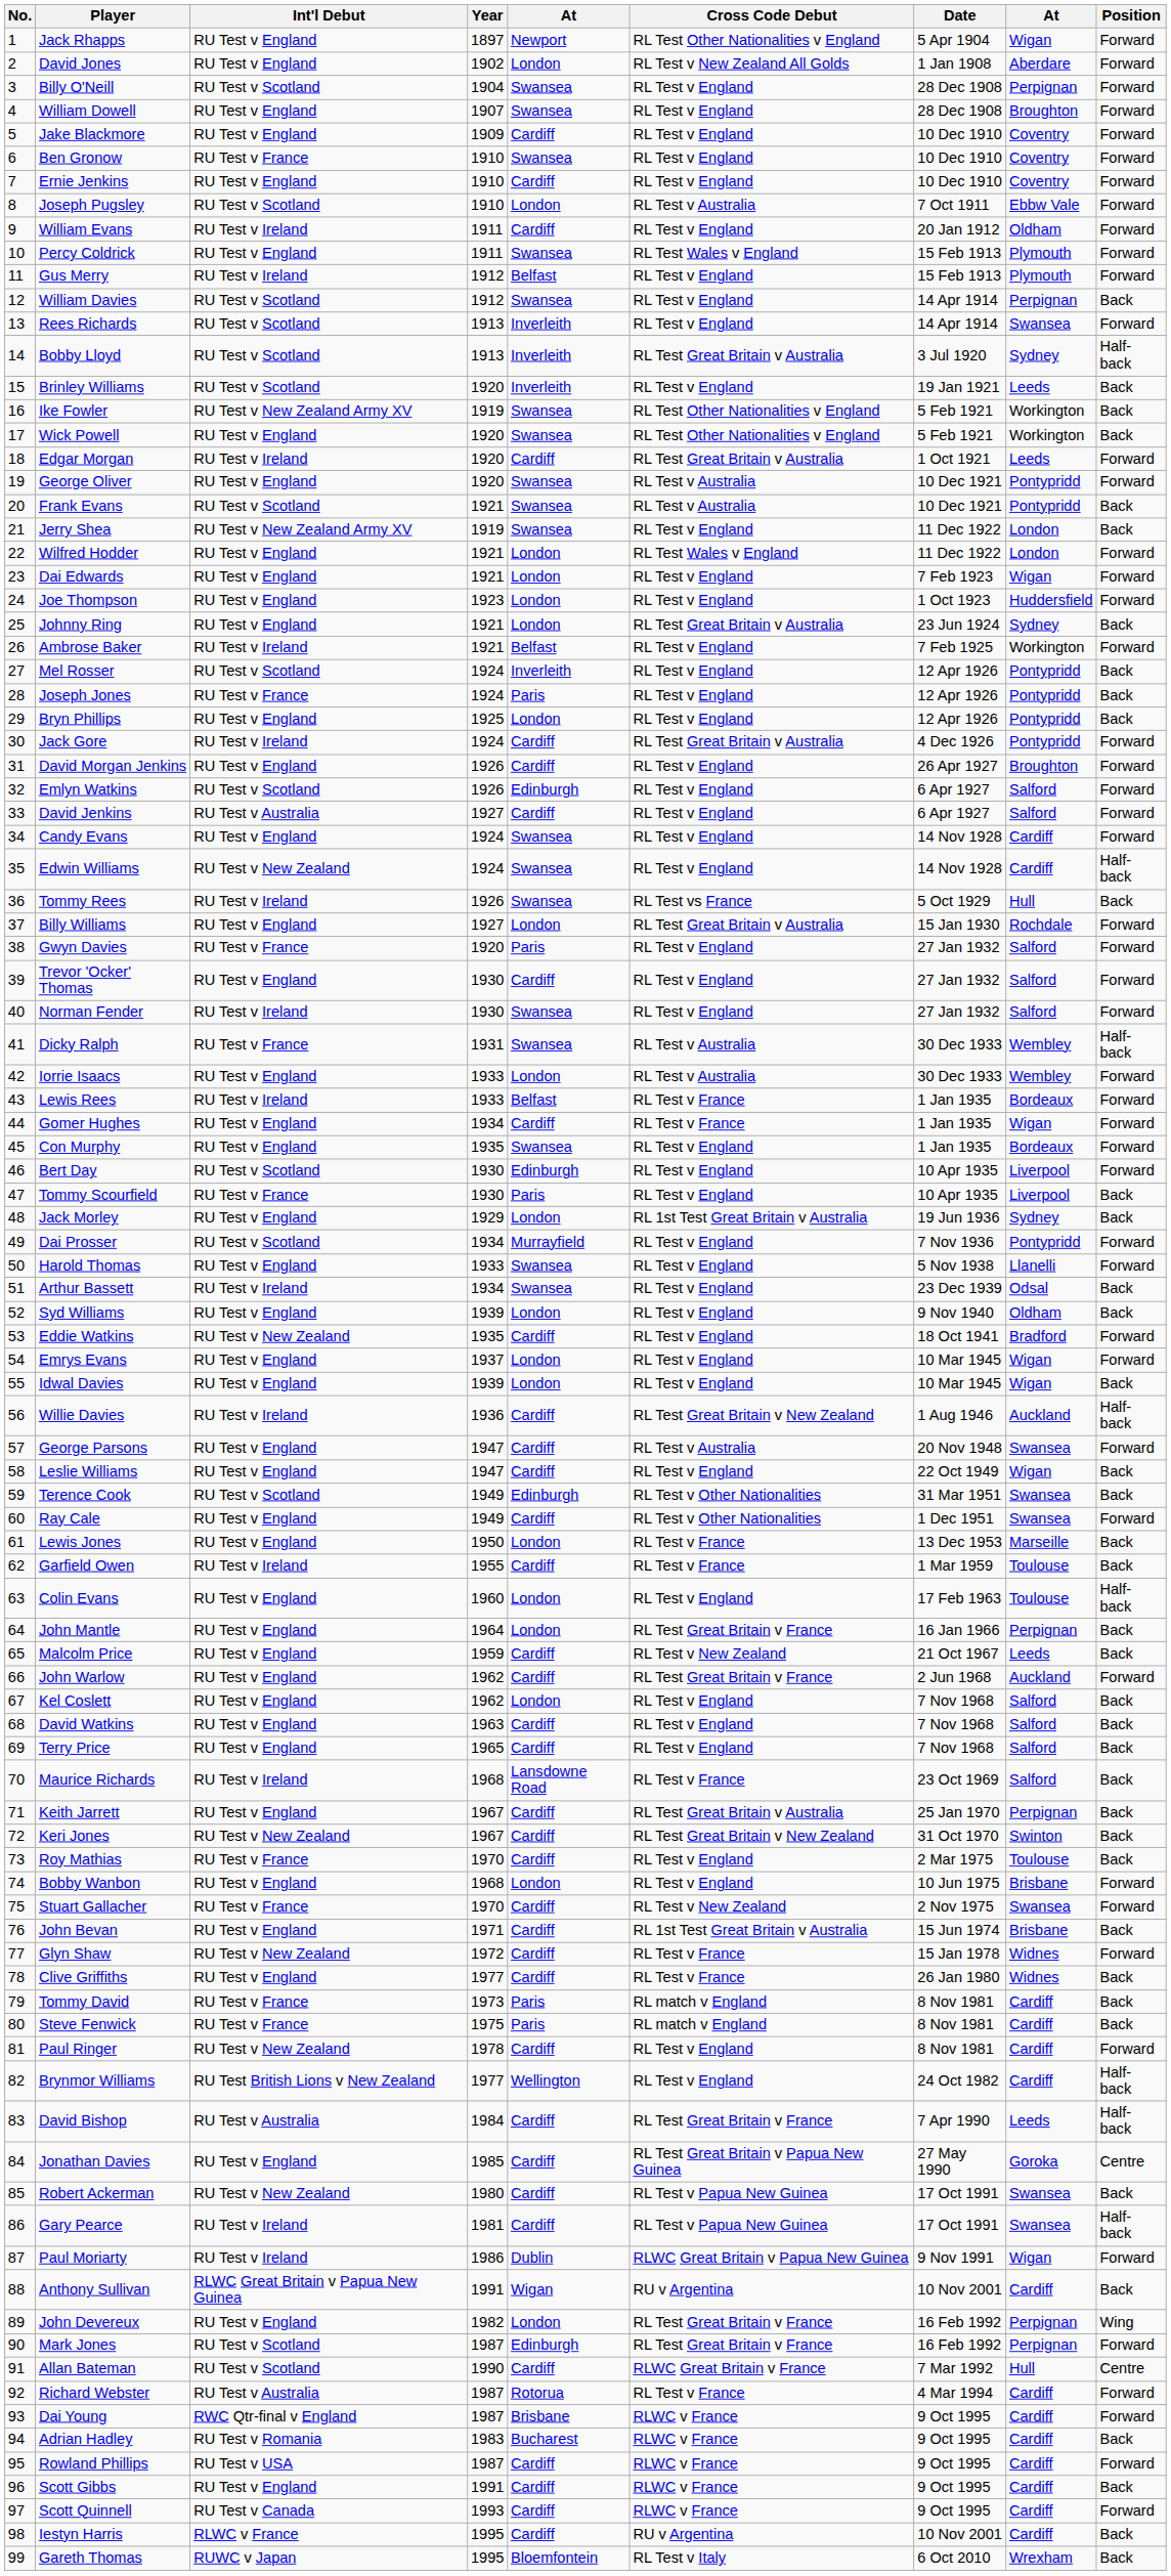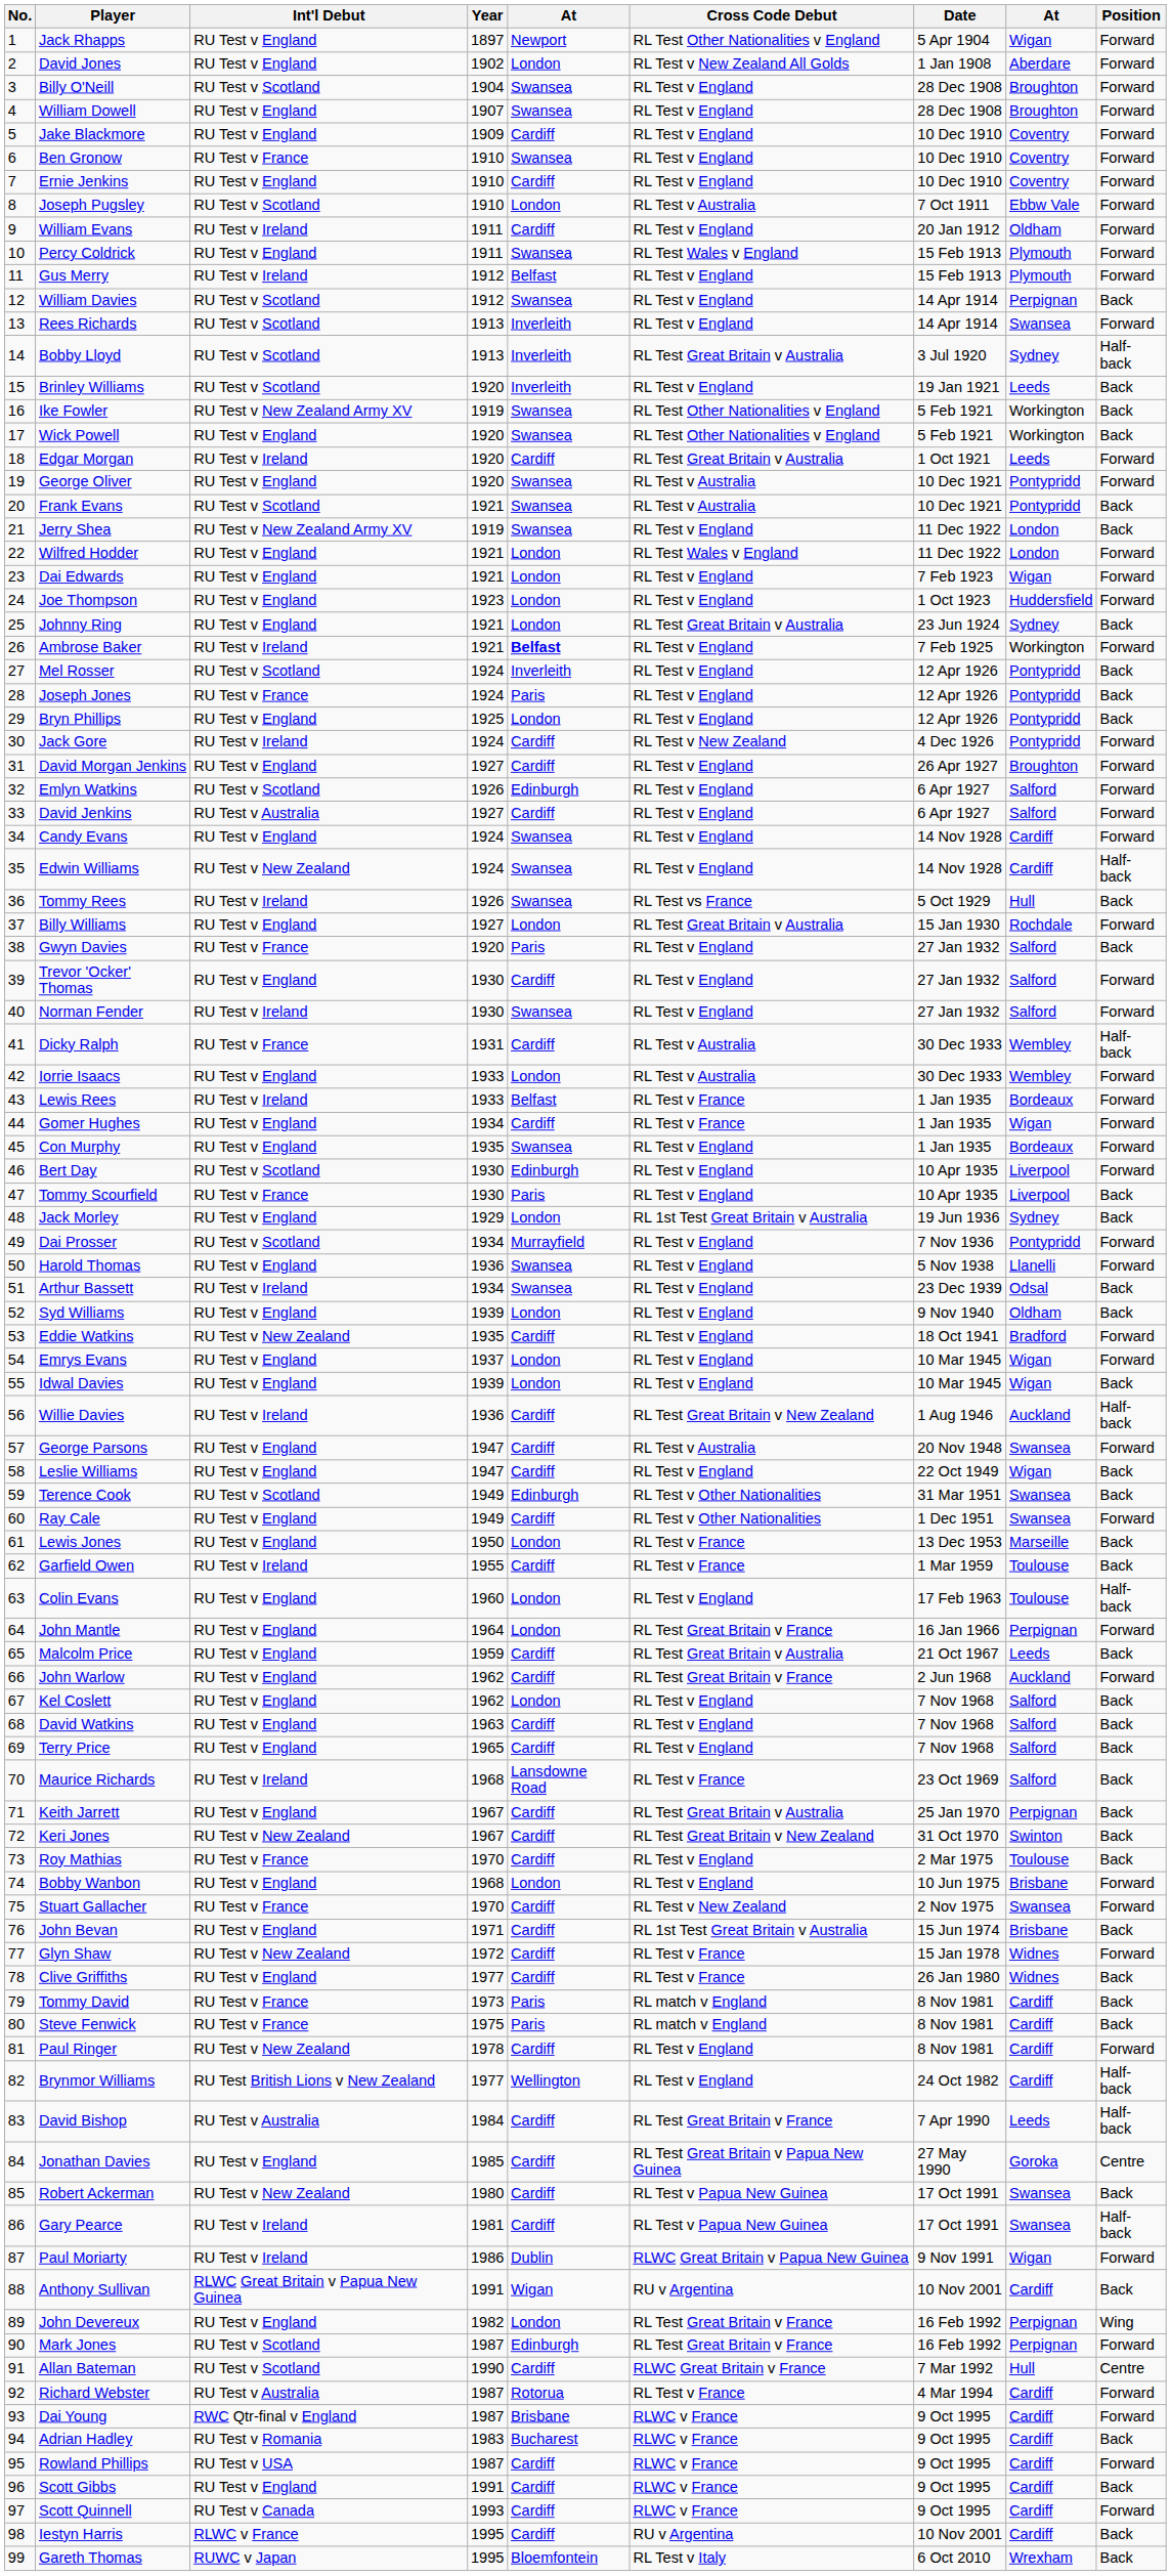Billy O'Neill | column 8: Perpignan -> Broughton
Ambrose Baker | column 5: normal -> bold
Jack Gore | Cross Code Debut: RL Test Great Britain v Australia -> RL Test v New Zealand
David Morgan Jenkins | Year: 1926 -> 1927
Gwyn Davies | Position: Forward -> Back
Dicky Ralph | column 5: Swansea -> Cardiff
Harold Thomas | Year: 1933 -> 1936
John Mantle | Position: Back -> Forward
Malcolm Price | Cross Code Debut: RL Test v New Zealand -> RL Test Great Britain v Australia
